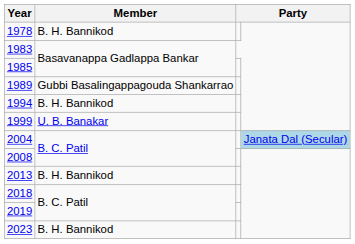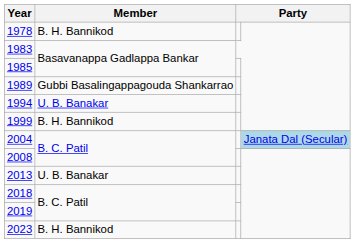1994 | Member: B. H. Bannikod -> U. B. Banakar
1999 | Member: U. B. Banakar -> B. H. Bannikod
2013 | Member: B. H. Bannikod -> U. B. Banakar
